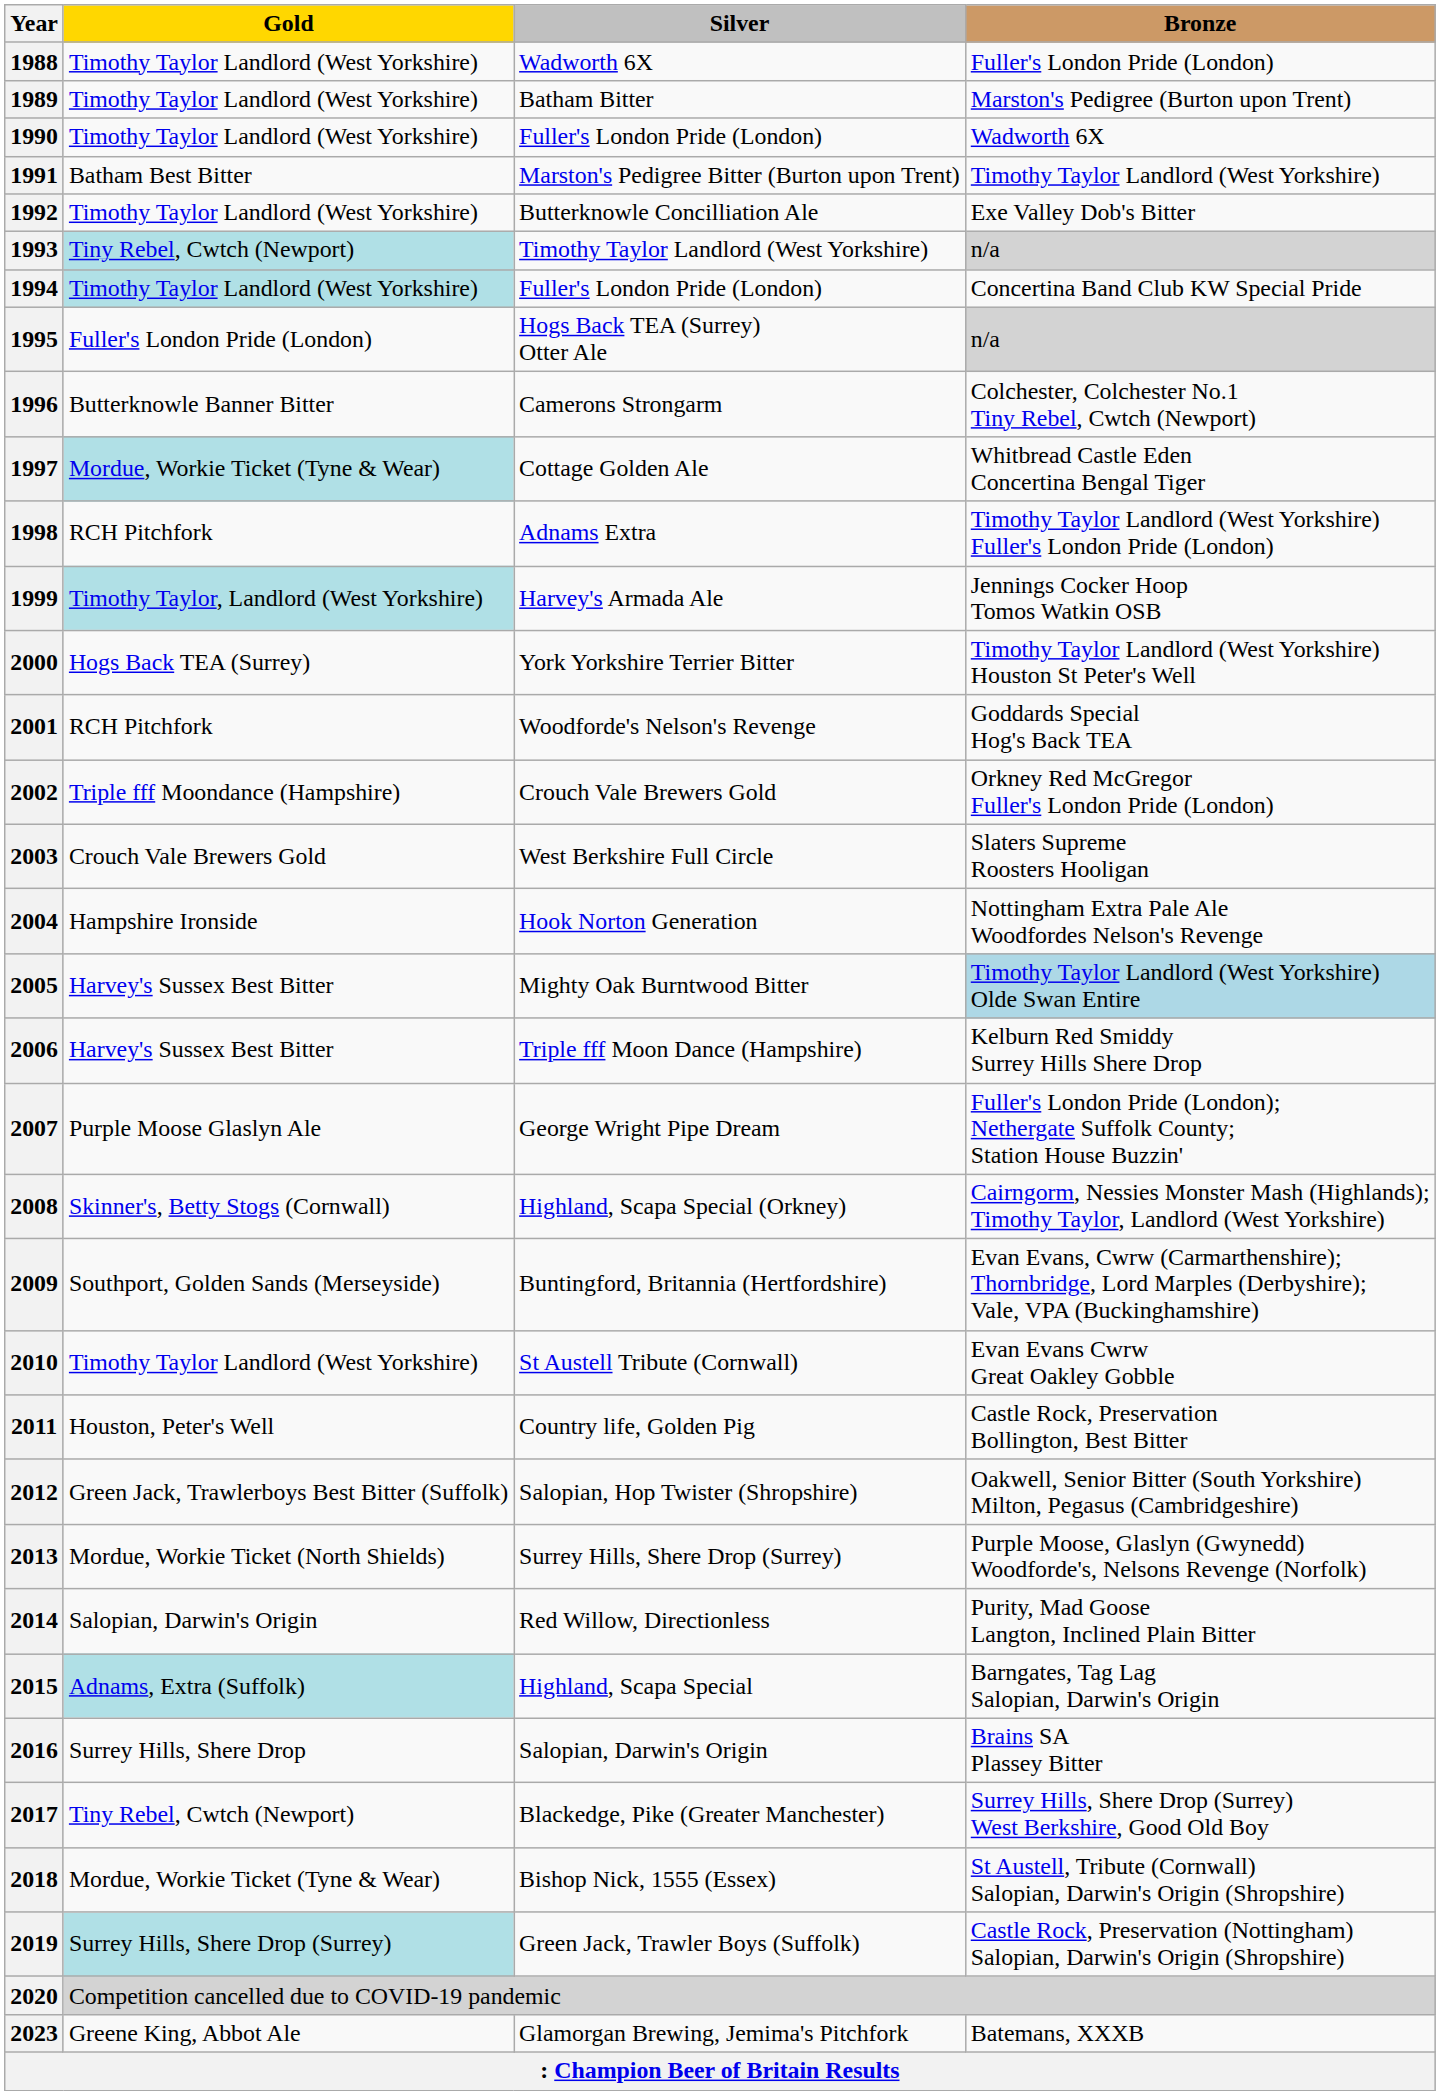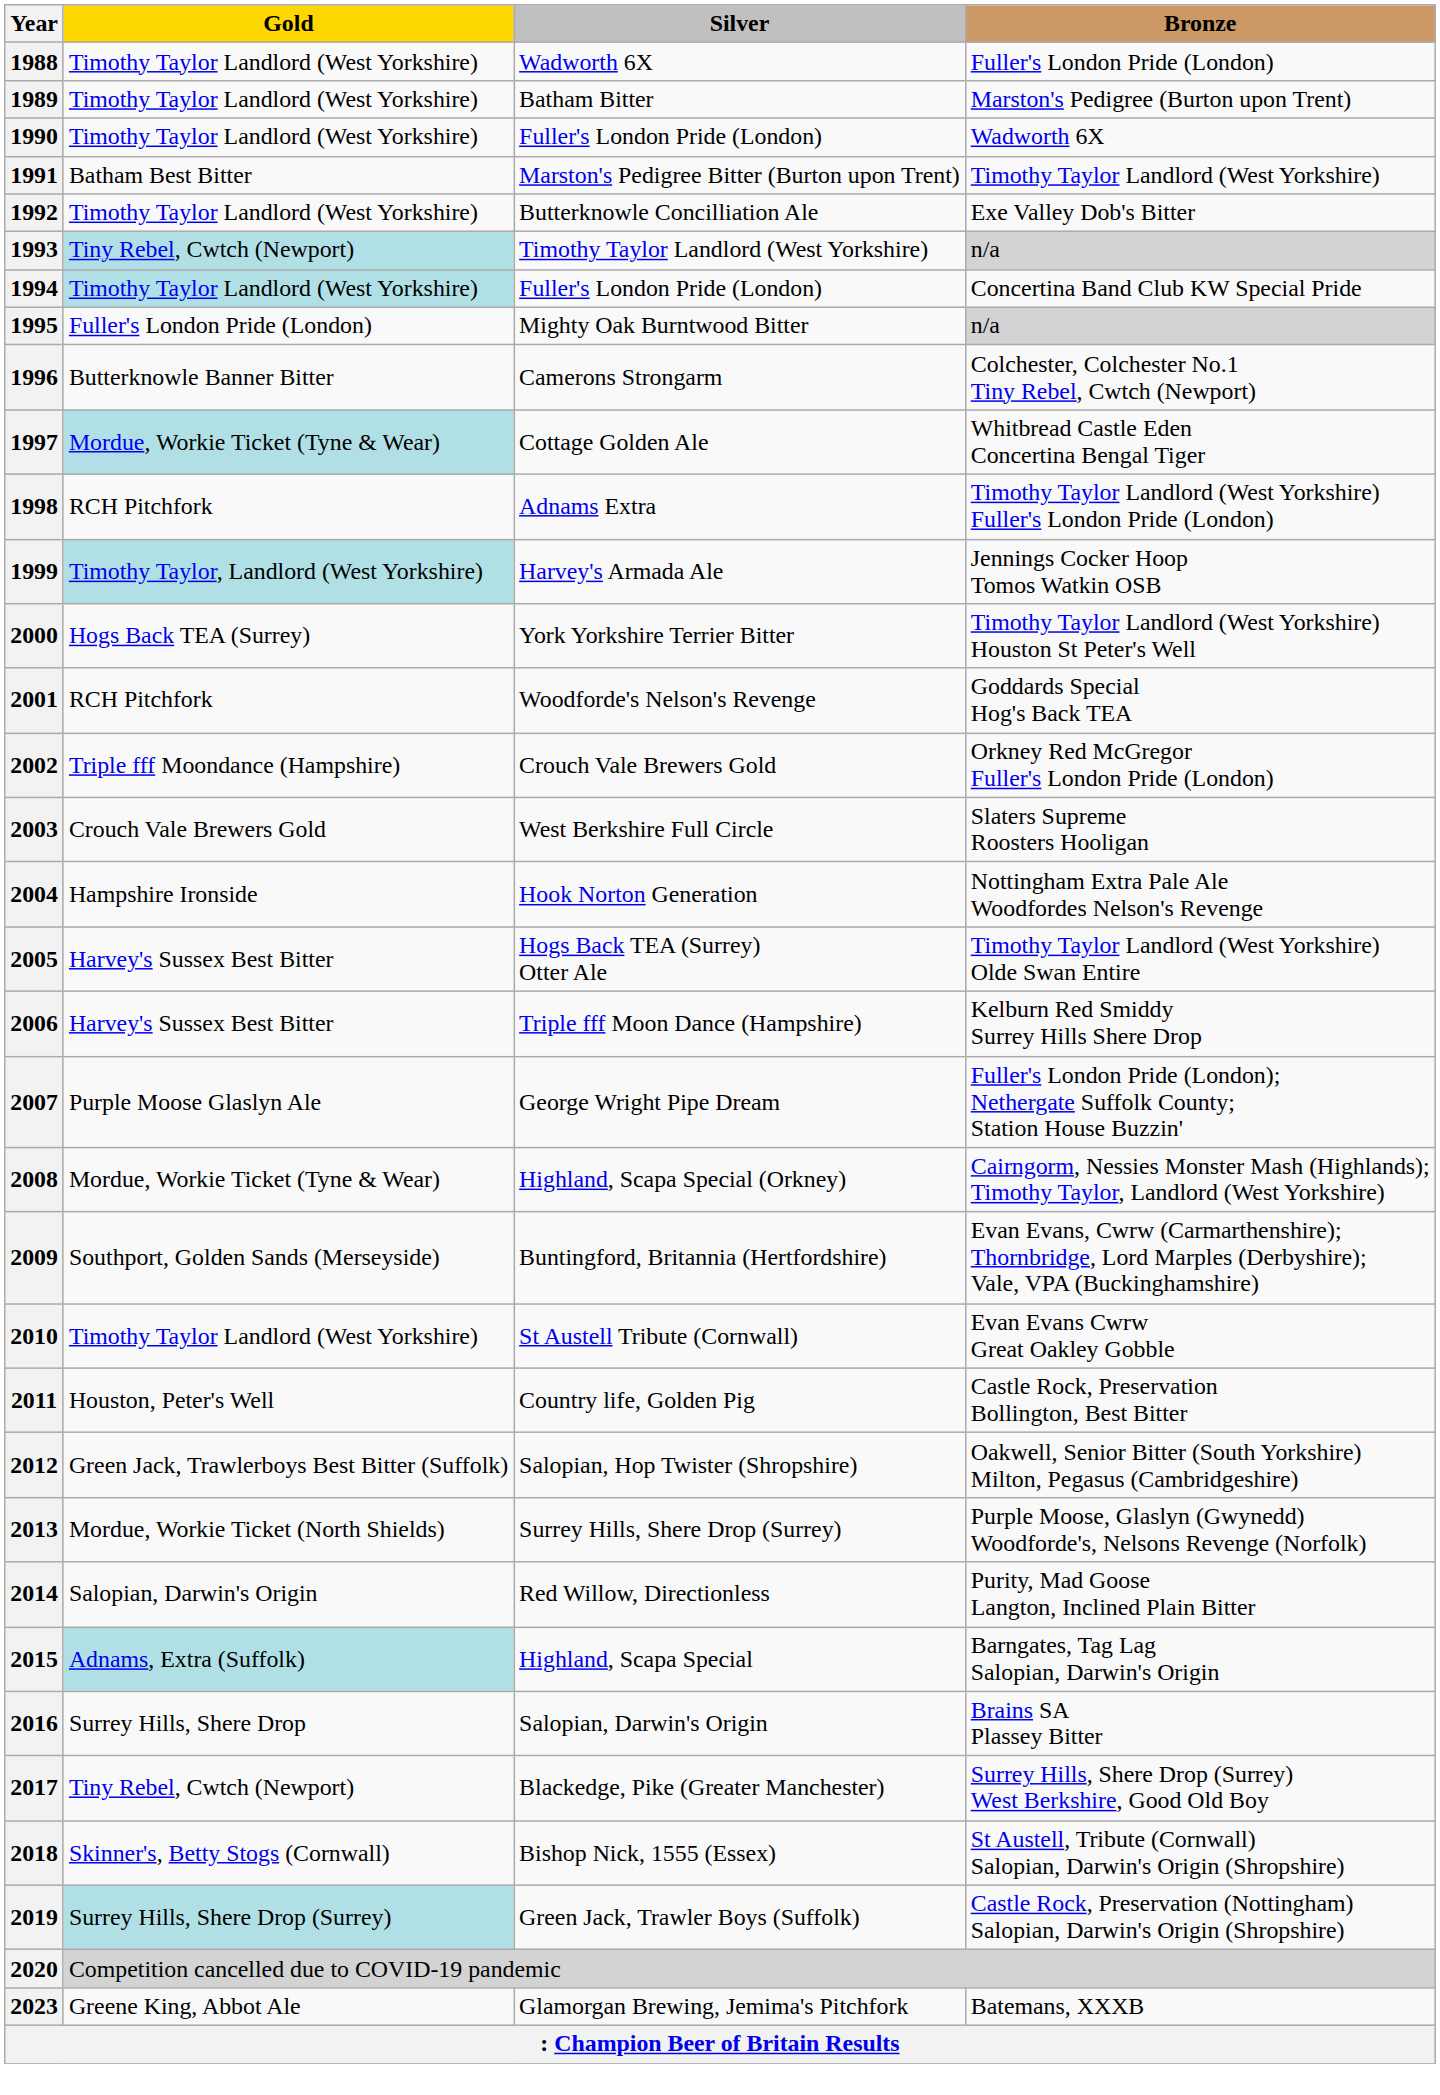1995 | Silver: Hogs Back TEA (Surrey) Otter Ale -> Mighty Oak Burntwood Bitter
2005 | Silver: Mighty Oak Burntwood Bitter -> Hogs Back TEA (Surrey) Otter Ale
2005 | Bronze: lightblue background -> no background
2008 | Gold: Skinner's, Betty Stogs (Cornwall) -> Mordue, Workie Ticket (Tyne & Wear)
2018 | Gold: Mordue, Workie Ticket (Tyne & Wear) -> Skinner's, Betty Stogs (Cornwall)
